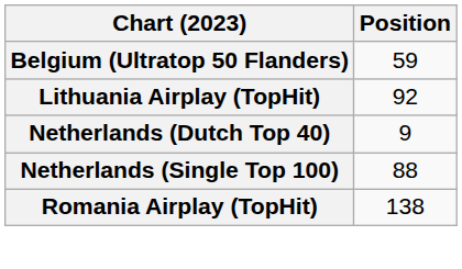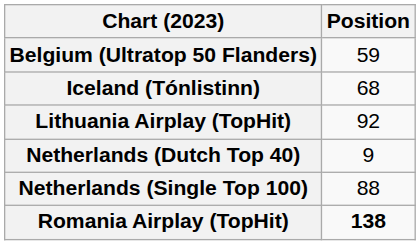+ row: Iceland (Tónlistinn) | 68
Romania Airplay (TopHit) | Position: normal -> bold
